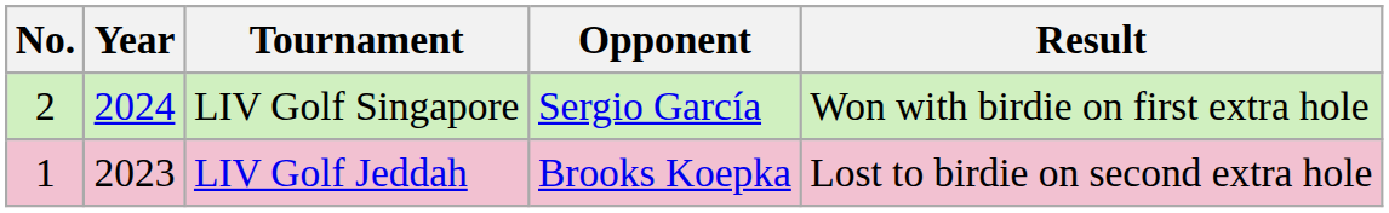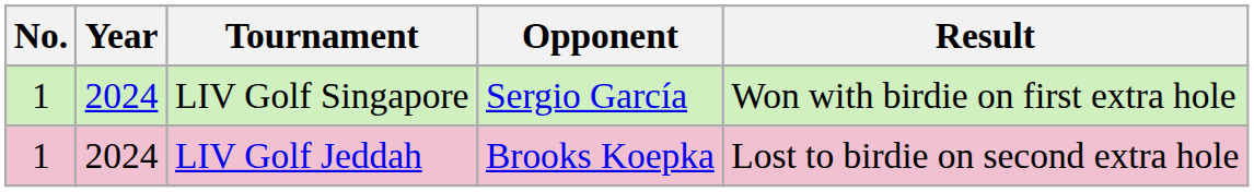LIV Golf Singapore | No.: 2 -> 1
LIV Golf Jeddah | Year: 2023 -> 2024
